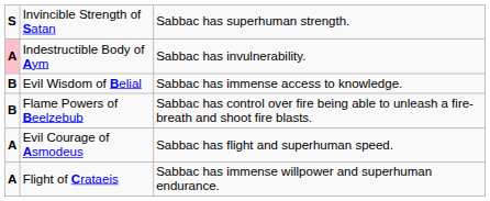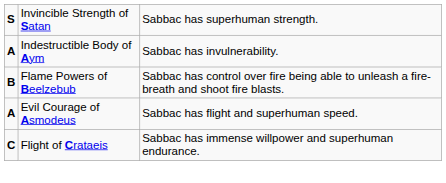Indestructible Body of Aym | column 1: pink background -> no background
- row: B | Evil Wisdom of Belial | Sabbac has immense access to knowledge.
Flight of Crataeis | column 1: A -> C
